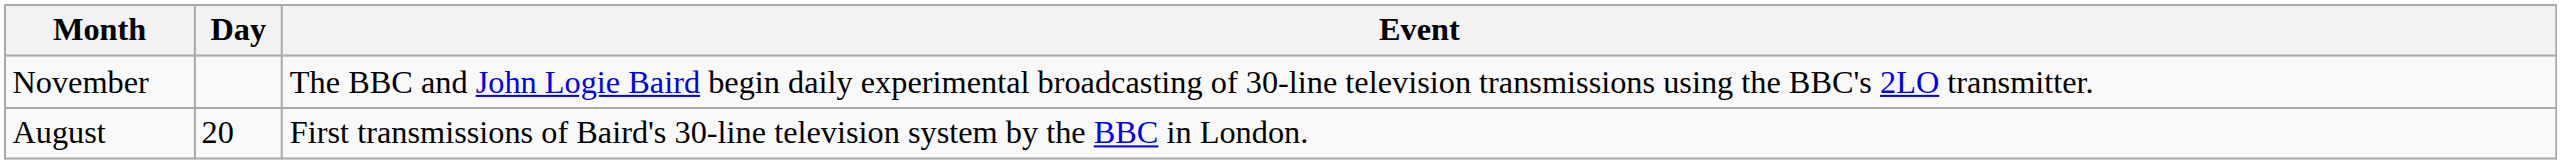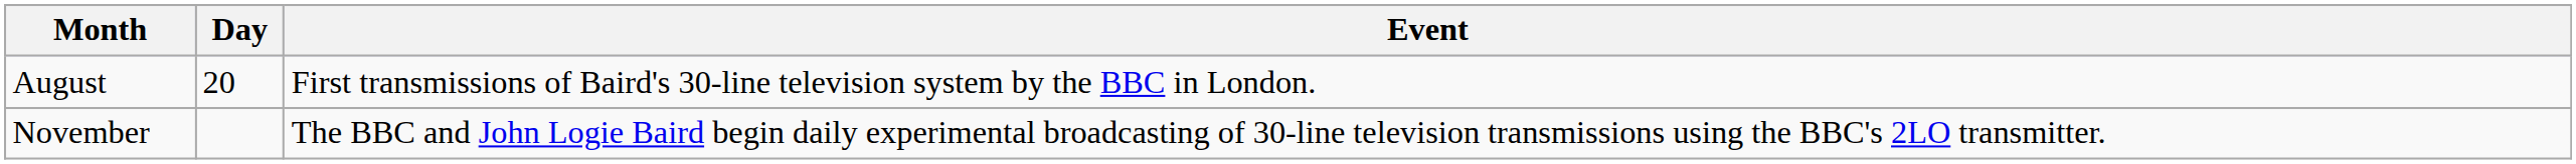rows swapped: August <-> November
